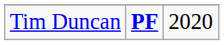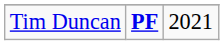Tim Duncan | column 3: 2020 -> 2021
